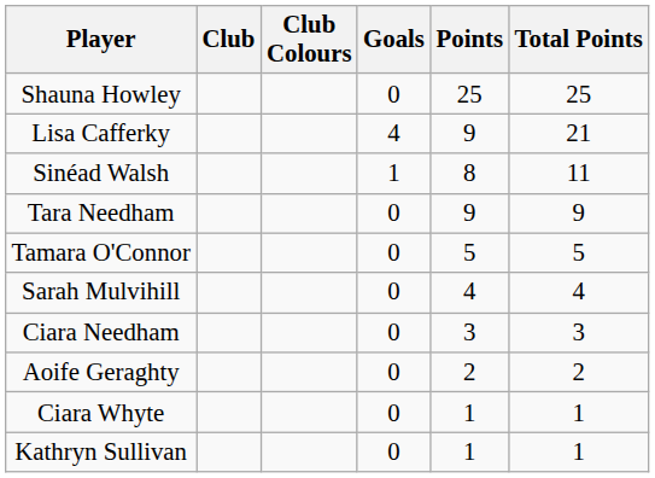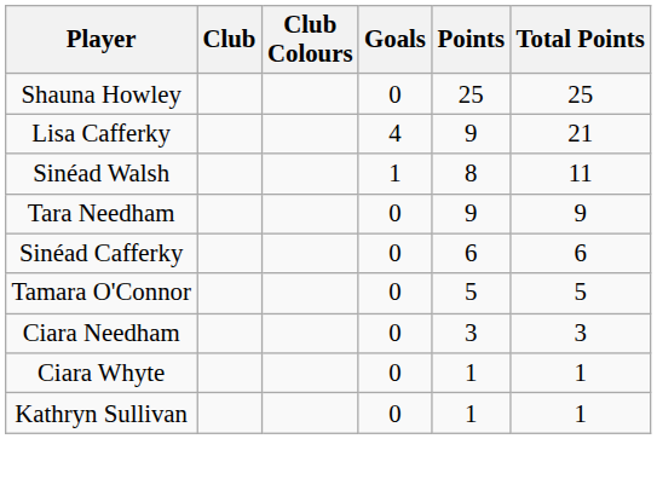+ row: Sinéad Cafferky | 0 | 6 | 6
- row: Sarah Mulvihill | 0 | 4 | 4
- row: Aoife Geraghty | 0 | 2 | 2
